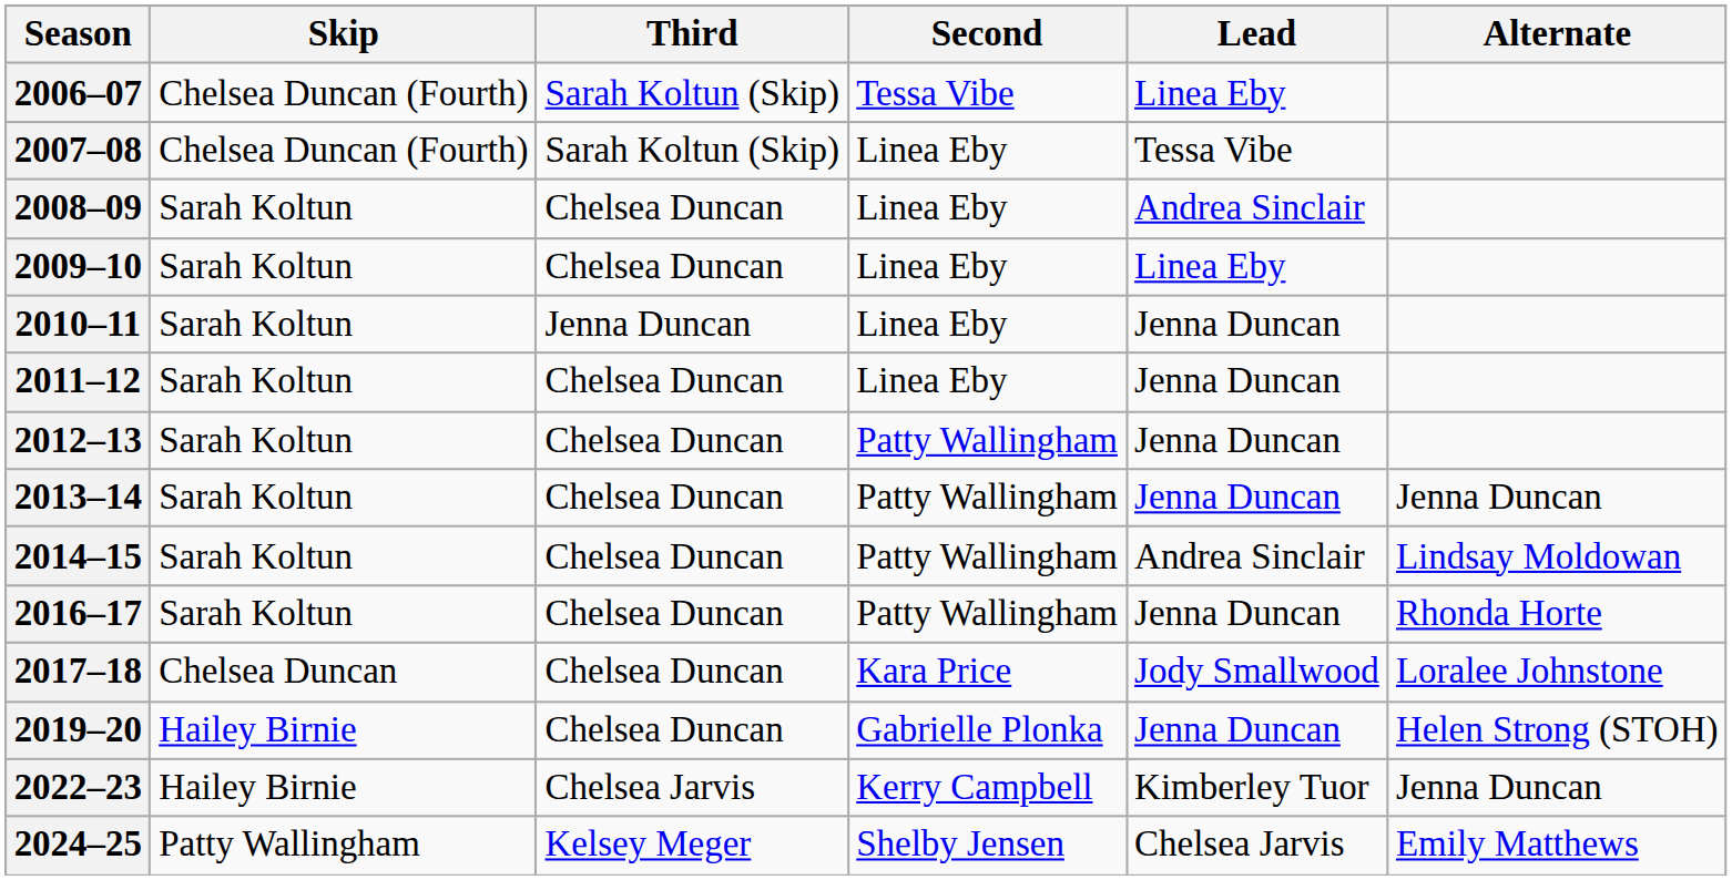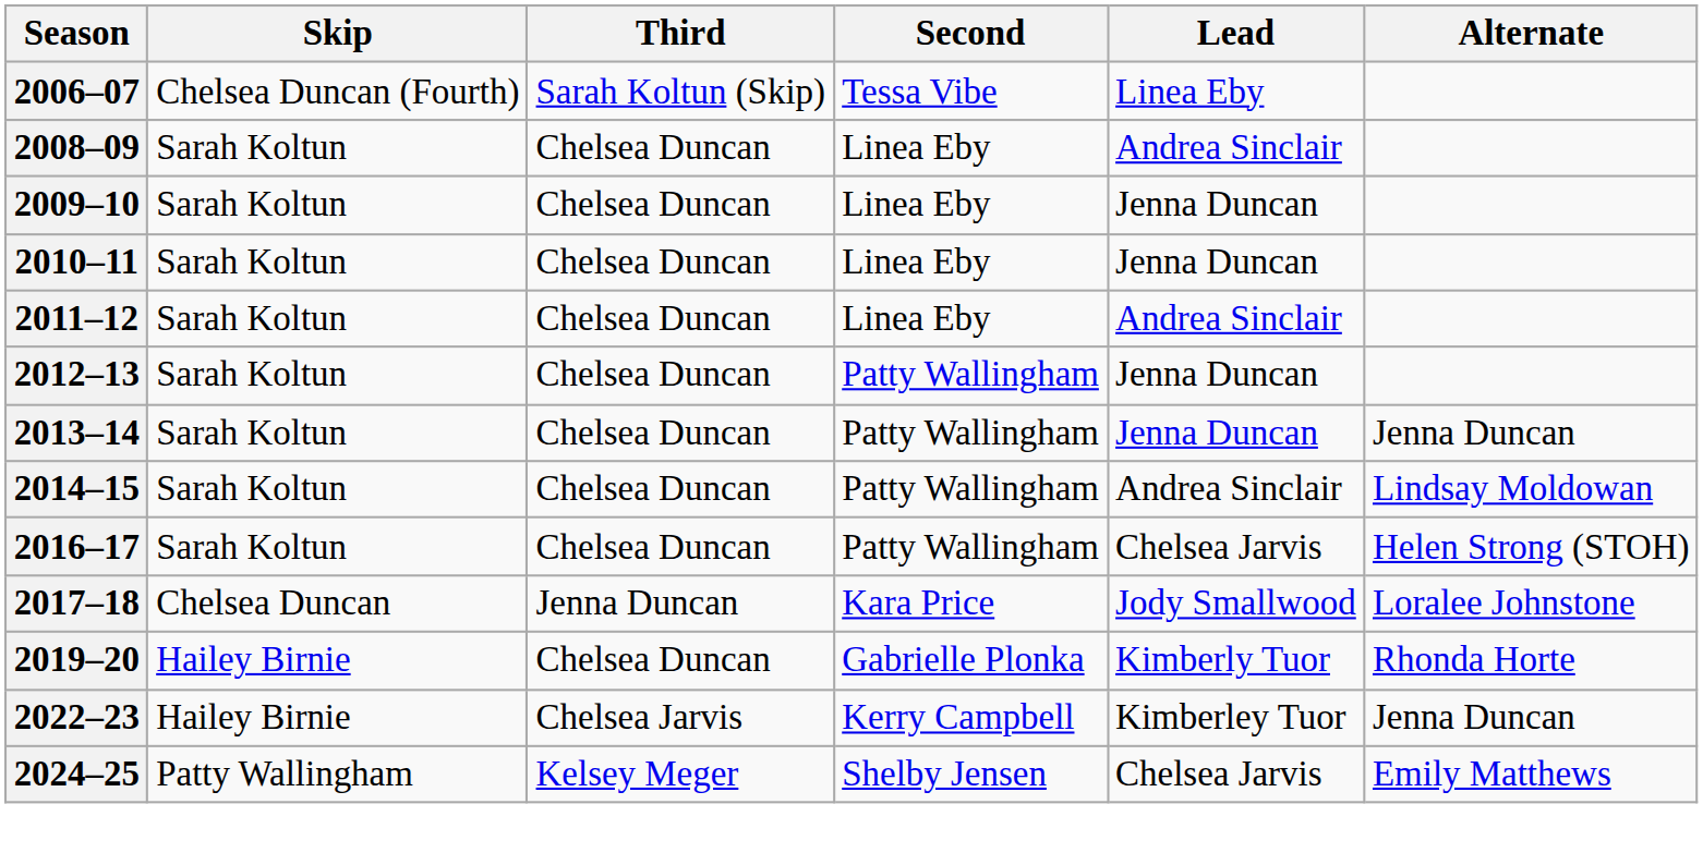- row: 2007–08 | Chelsea Duncan (Fourth) | Sarah Koltun (Skip) | Linea Eby | Tessa Vibe
2009–10 | Lead: Linea Eby -> Jenna Duncan
2010–11 | Third: Jenna Duncan -> Chelsea Duncan
2011–12 | Lead: Jenna Duncan -> Andrea Sinclair
2016–17 | Lead: Jenna Duncan -> Chelsea Jarvis
2016–17 | Alternate: Rhonda Horte -> Helen Strong (STOH)
2017–18 | Third: Chelsea Duncan -> Jenna Duncan
2019–20 | Lead: Jenna Duncan -> Kimberly Tuor
2019–20 | Alternate: Helen Strong (STOH) -> Rhonda Horte
